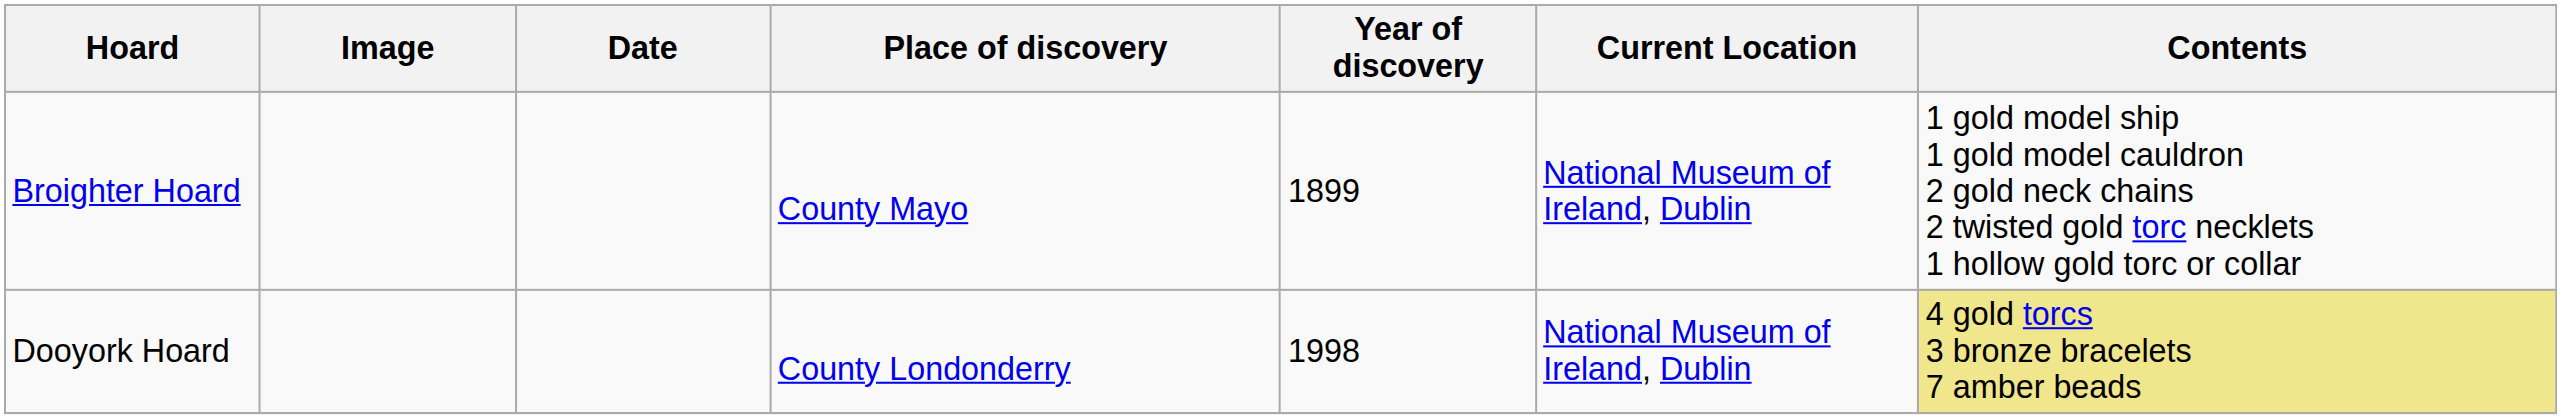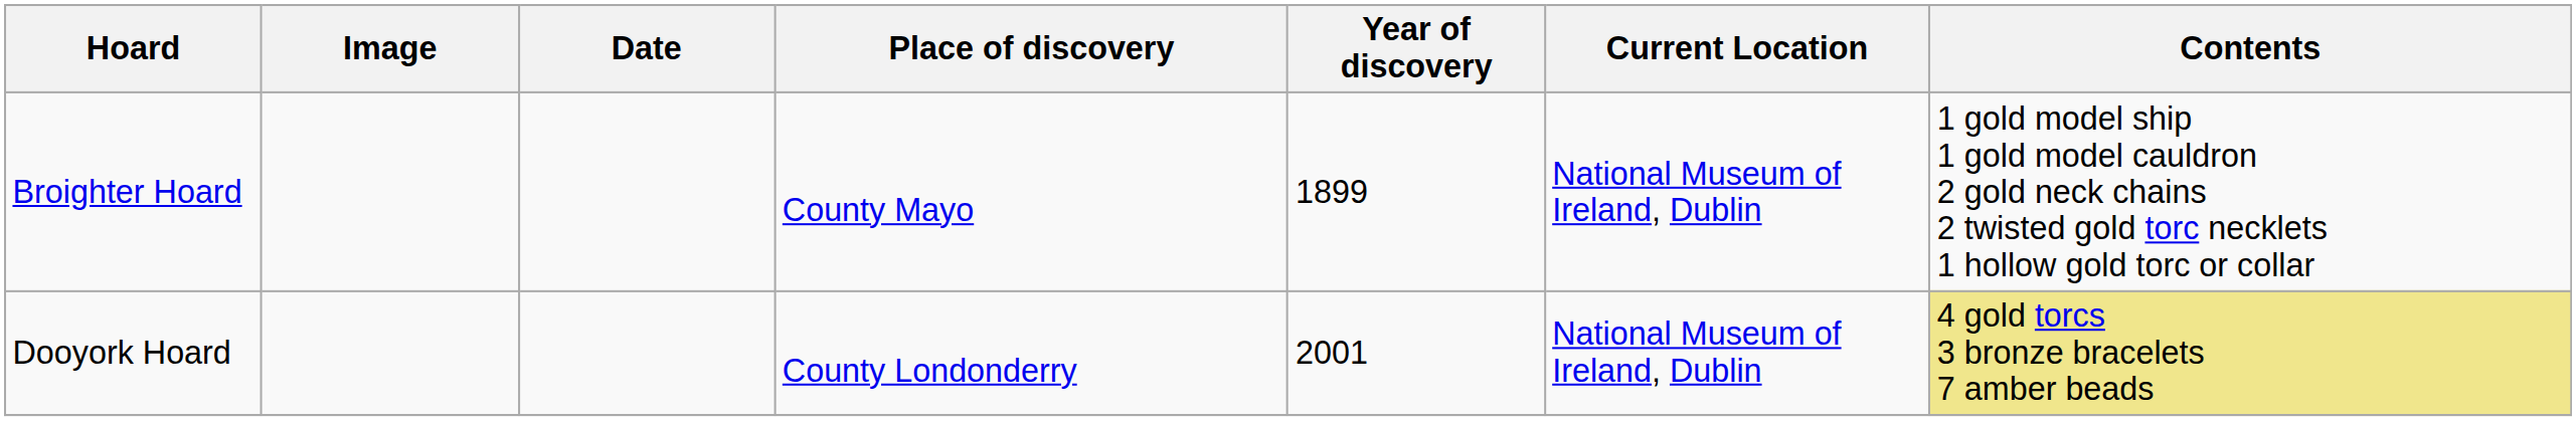Dooyork Hoard | Year of discovery: 1998 -> 2001
